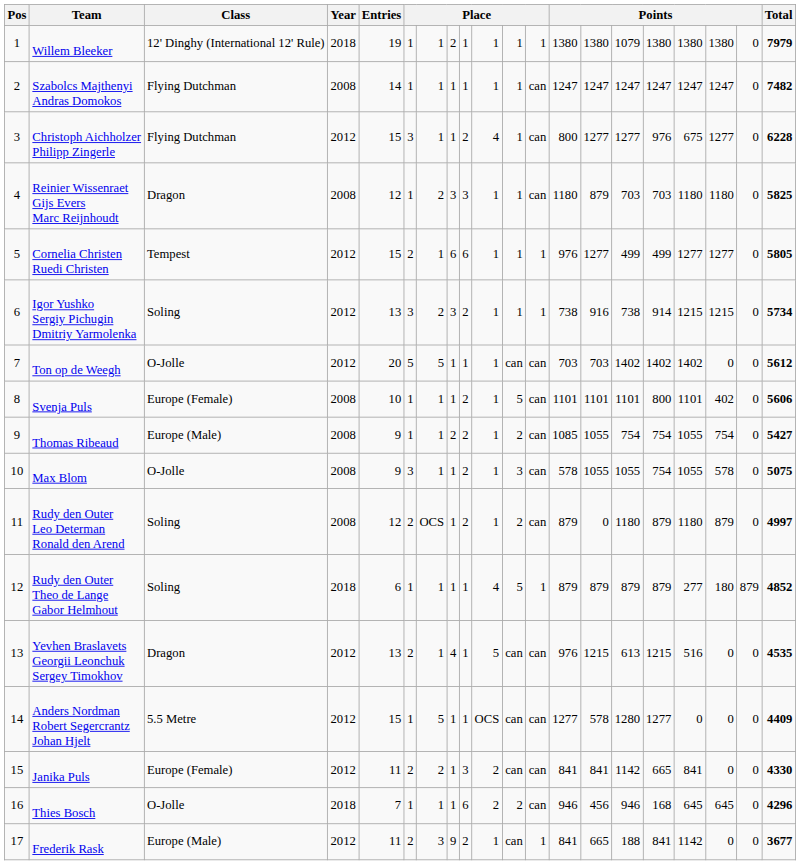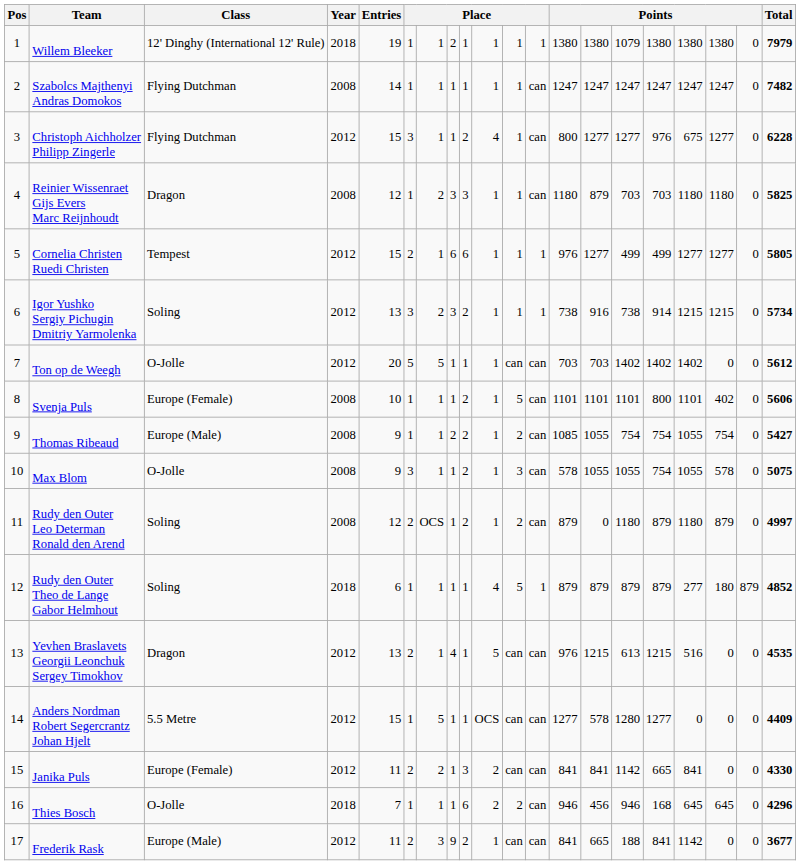Frederik Rask | column 12: 1 -> can
